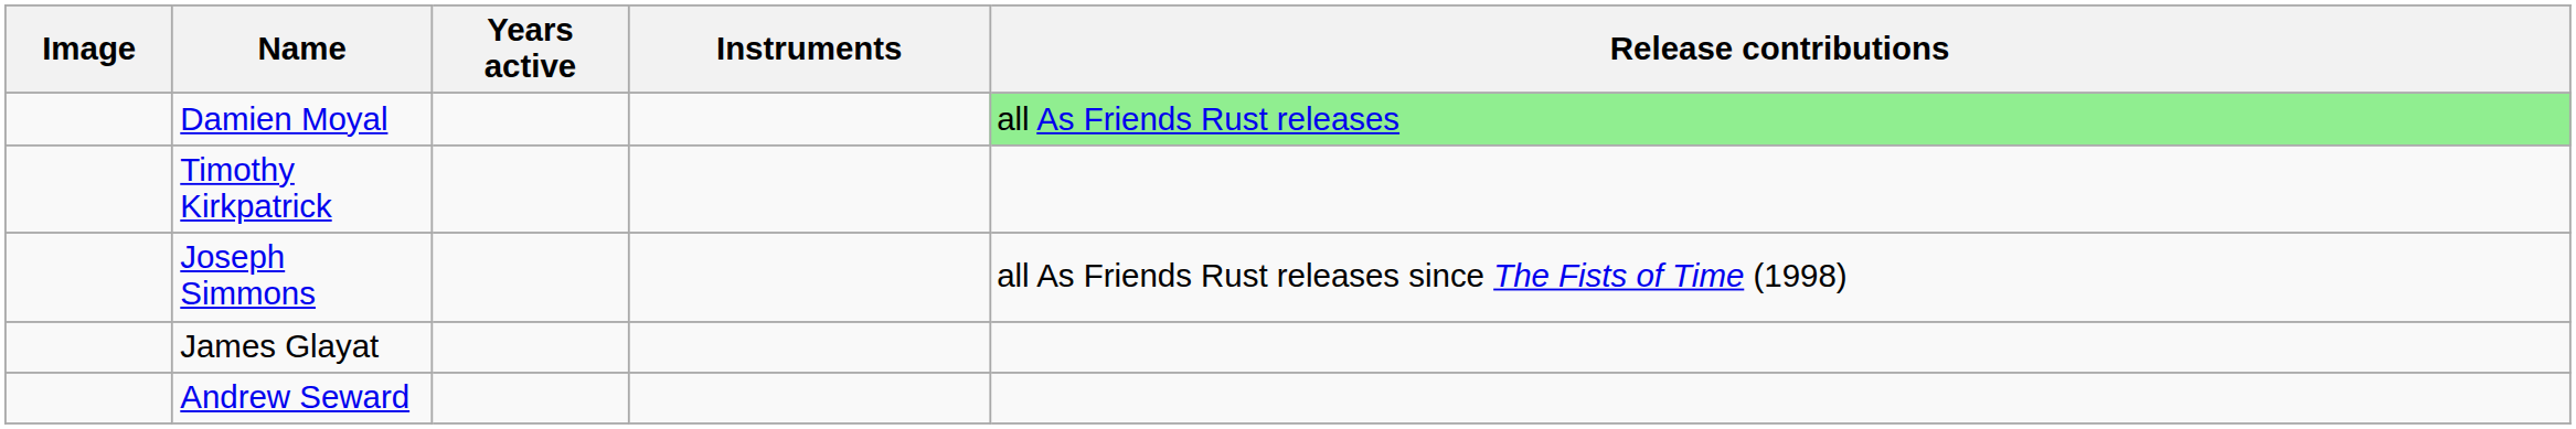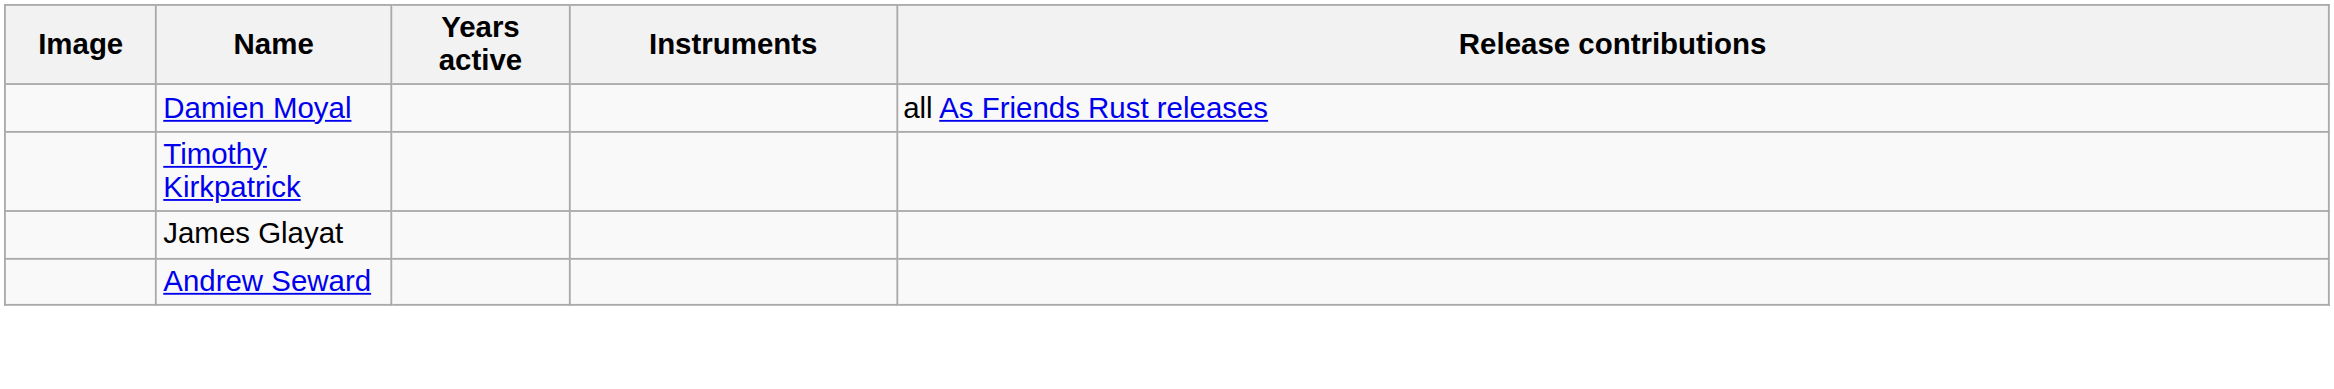Damien Moyal | Release contributions: lightgreen background -> no background
- row: Joseph Simmons | all As Friends Rust releases since The Fists of Time (1998)
